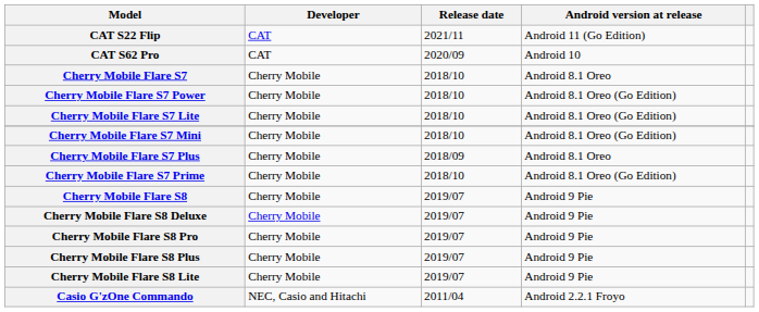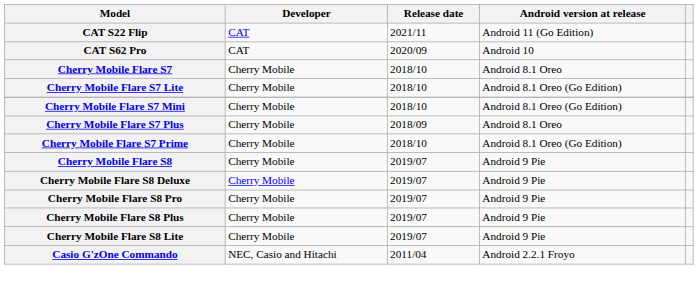- row: Cherry Mobile Flare S7 Power | Cherry Mobile | 2018/10 | Android 8.1 Oreo (Go Edition)
